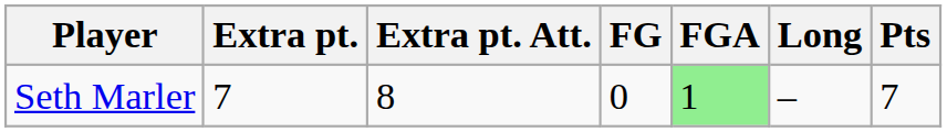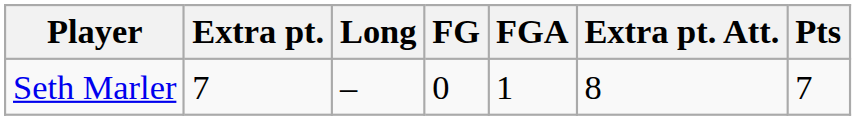columns swapped: Extra pt. Att. <-> Long
Seth Marler | FGA: lightgreen background -> no background
